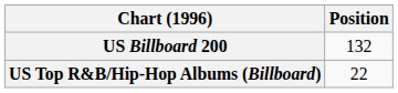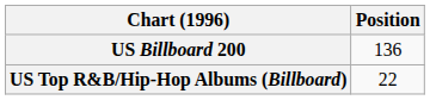US Billboard 200 | Position: 132 -> 136
